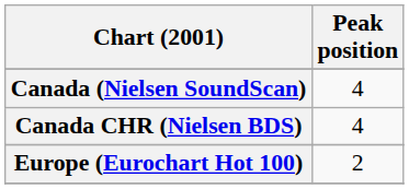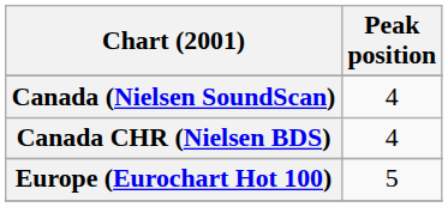Europe (Eurochart Hot 100) | Peak position: 2 -> 5
